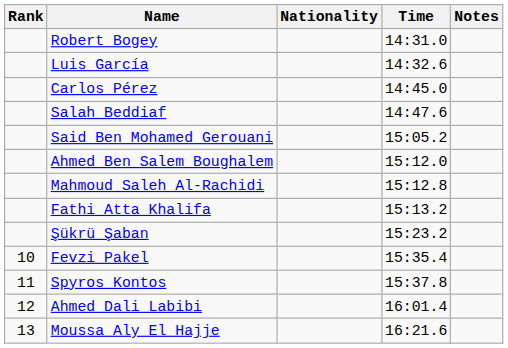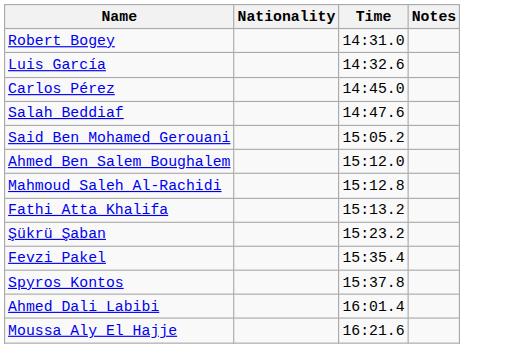- column: Rank | 10 | 11 | 12 | 13
